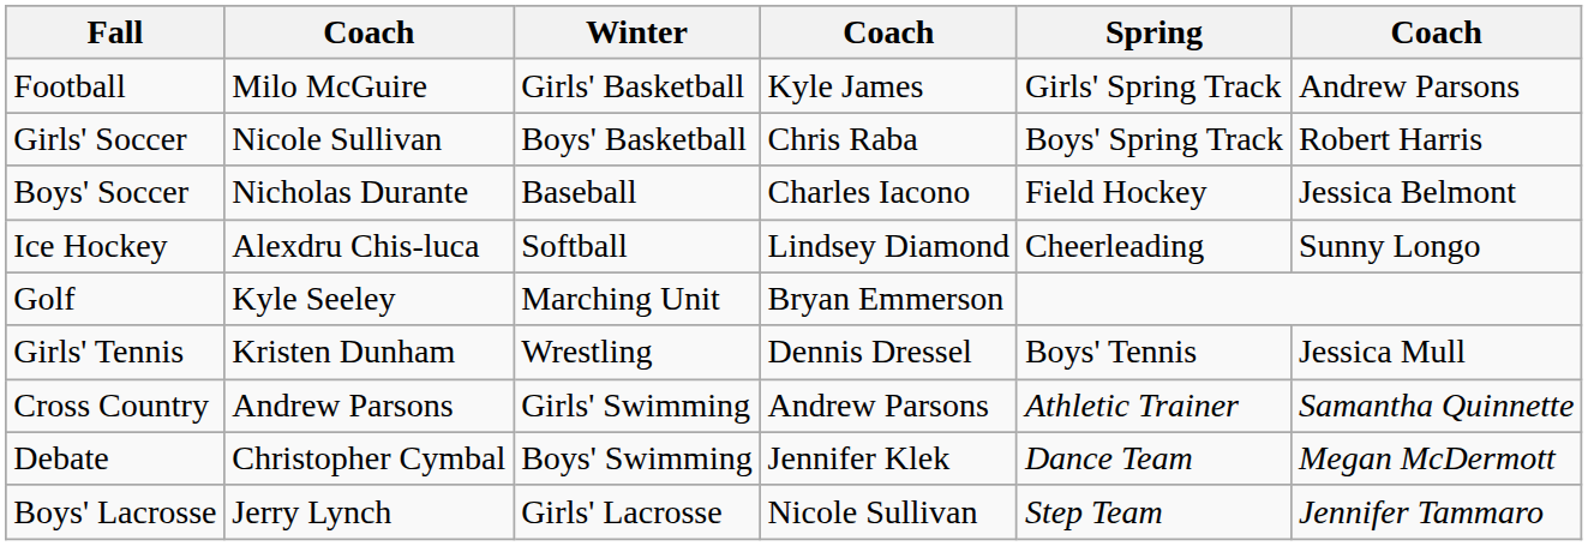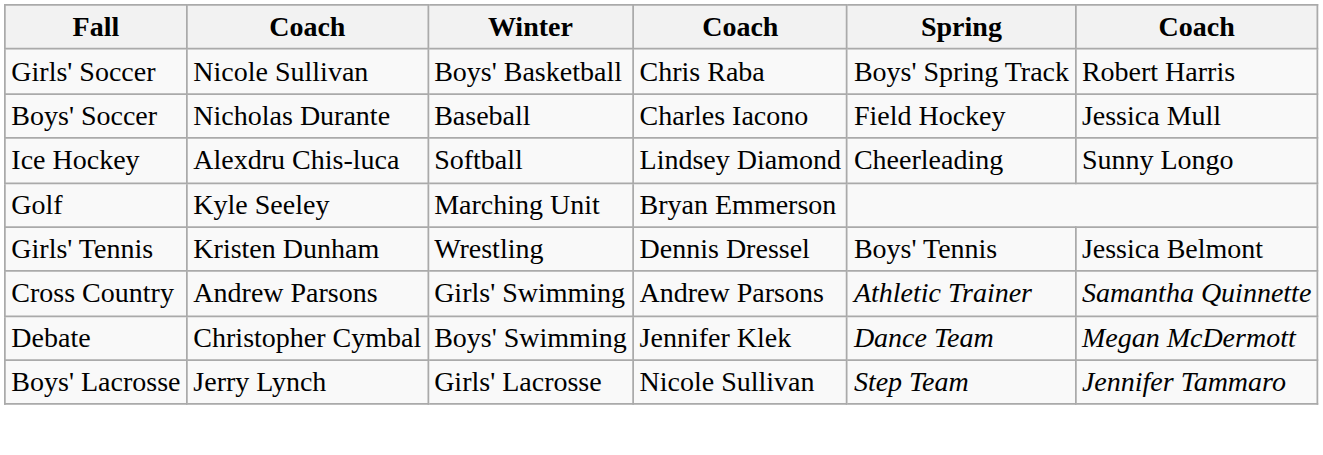- row: Football | Milo McGuire | Girls' Basketball | Kyle James | Girls' Spring Track | Andrew Parsons
Boys' Soccer | column 6: Jessica Belmont -> Jessica Mull
Girls' Tennis | column 6: Jessica Mull -> Jessica Belmont
